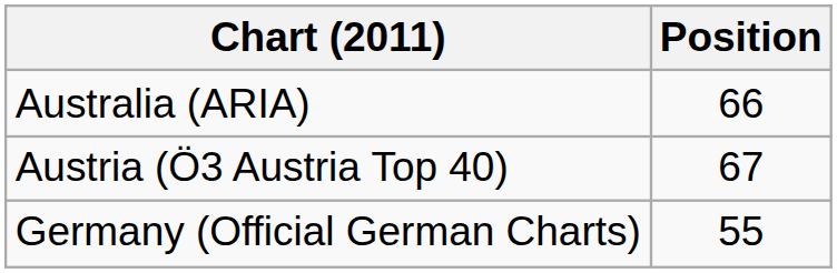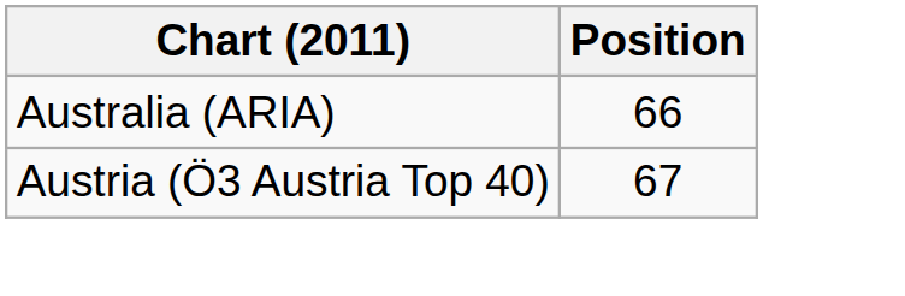- row: Germany (Official German Charts) | 55
